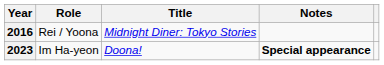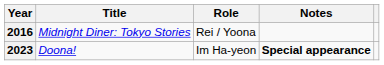columns swapped: Title <-> Role
